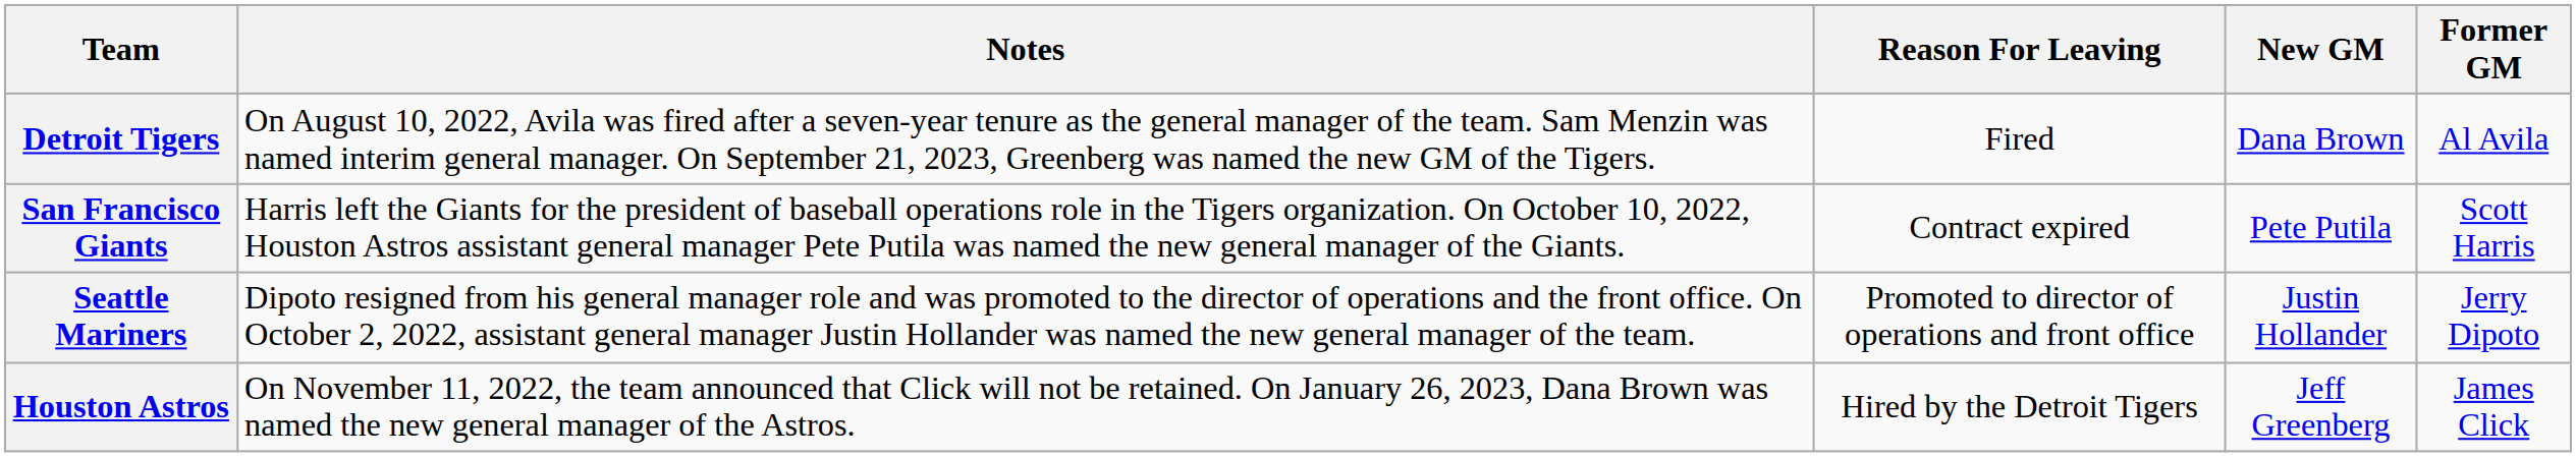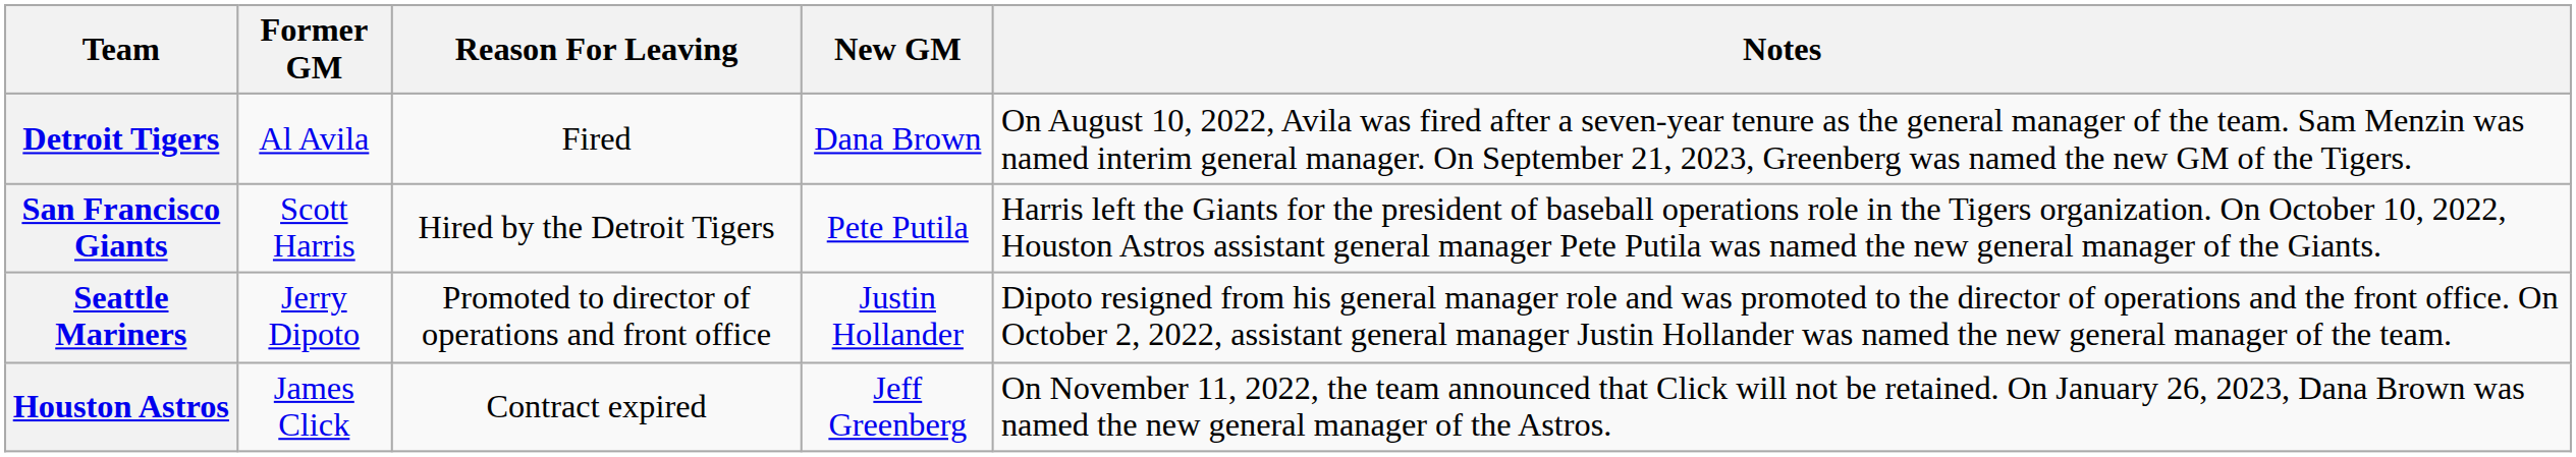columns swapped: Former GM <-> Notes
San Francisco Giants | Reason For Leaving: Contract expired -> Hired by the Detroit Tigers
Houston Astros | Reason For Leaving: Hired by the Detroit Tigers -> Contract expired
